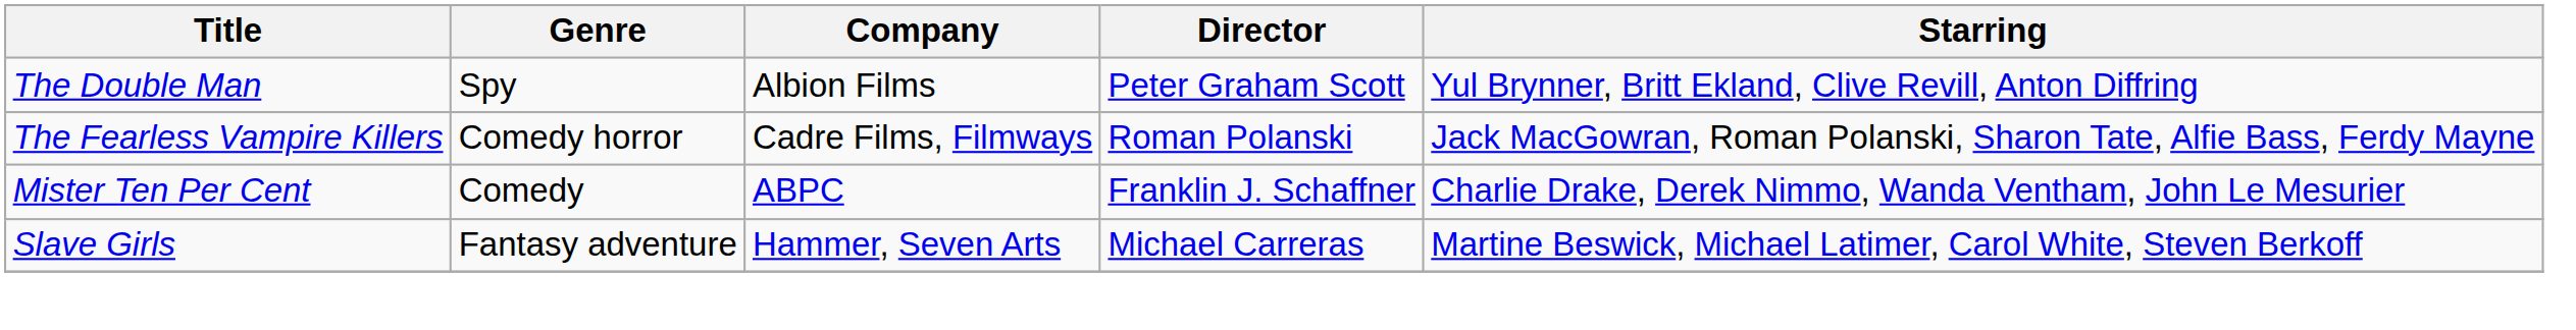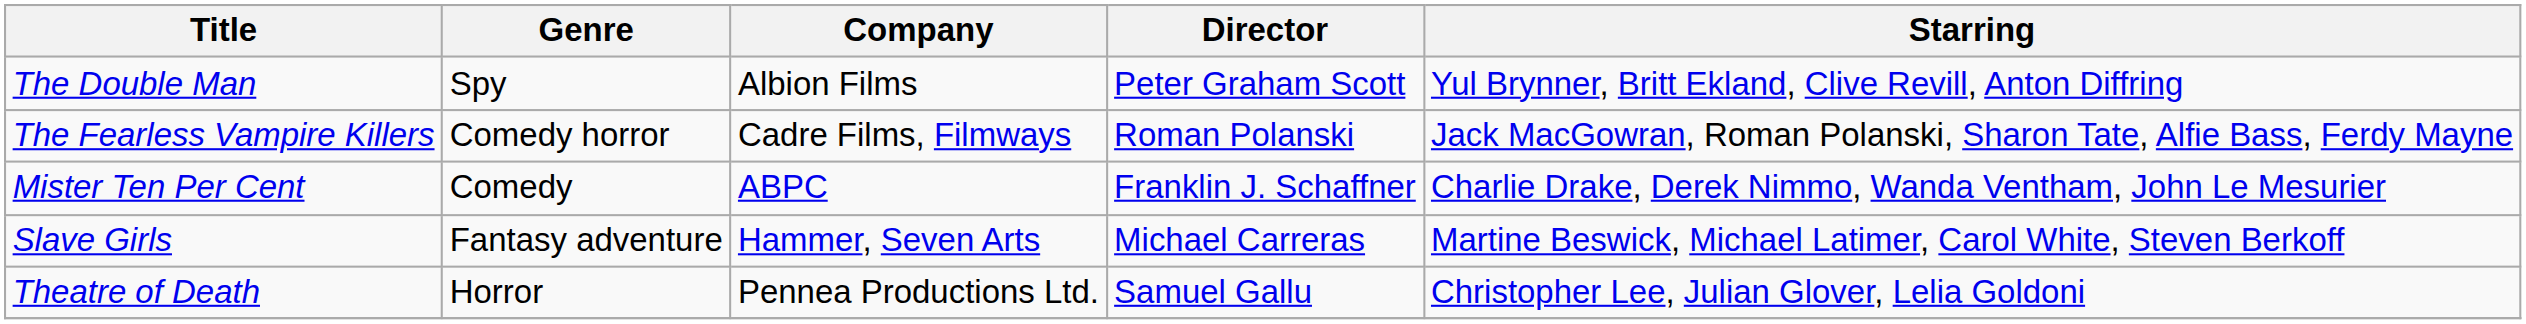+ row: Theatre of Death | Horror | Pennea Productions Ltd. | Samuel Gallu | Christopher Lee, Julian Glover, Lelia Goldoni
